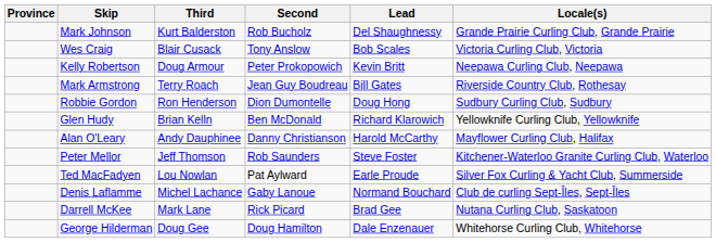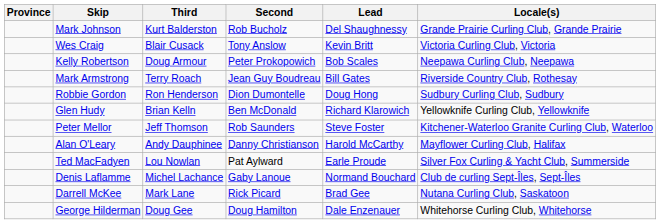Wes Craig | Lead: Bob Scales -> Kevin Britt
Kelly Robertson | Lead: Kevin Britt -> Bob Scales
rows swapped: Alan O'Leary <-> Peter Mellor
